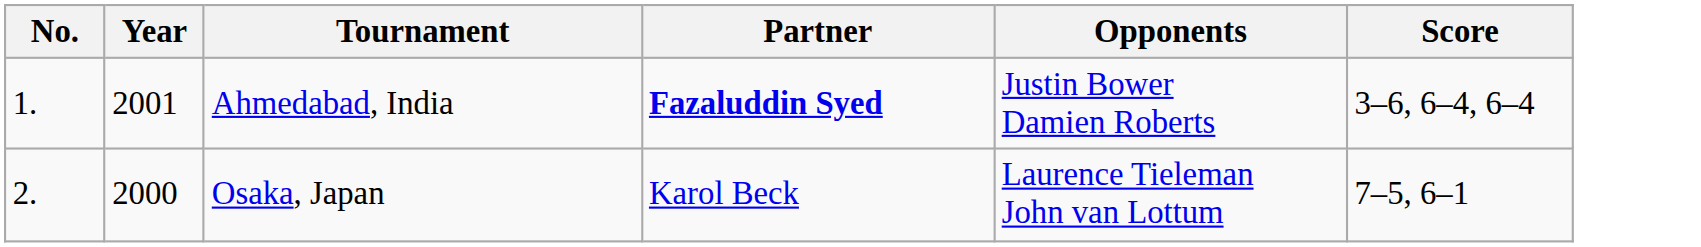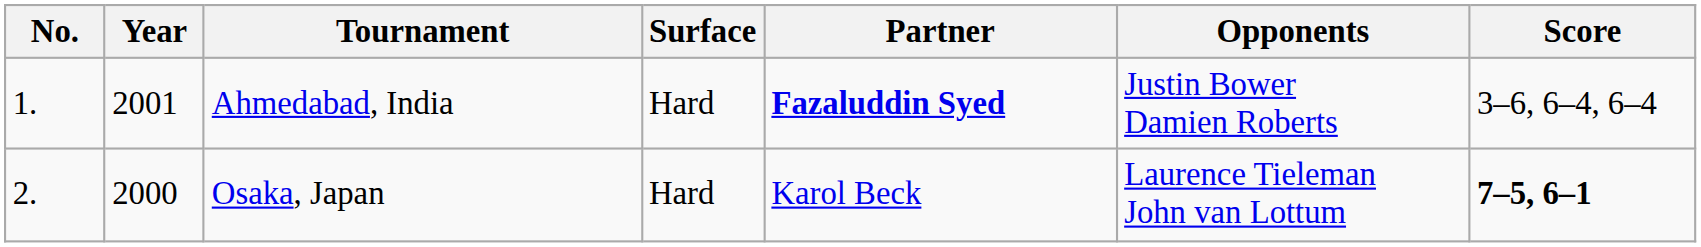+ column: Surface | Hard | Hard
Osaka, Japan | Score: normal -> bold
